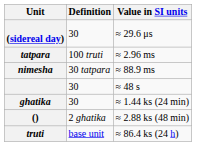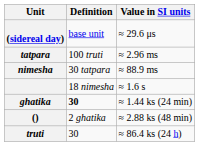≈ 29.6 μs | Definition: 30 -> base unit
+ row: 18 nimesha | ≈ 1.6 s
- row: 30 | ≈ 48 s
≈ 1.44 ks (24 min) | Definition: normal -> bold
≈ 86.4 ks (24 h) | Definition: base unit -> 30
